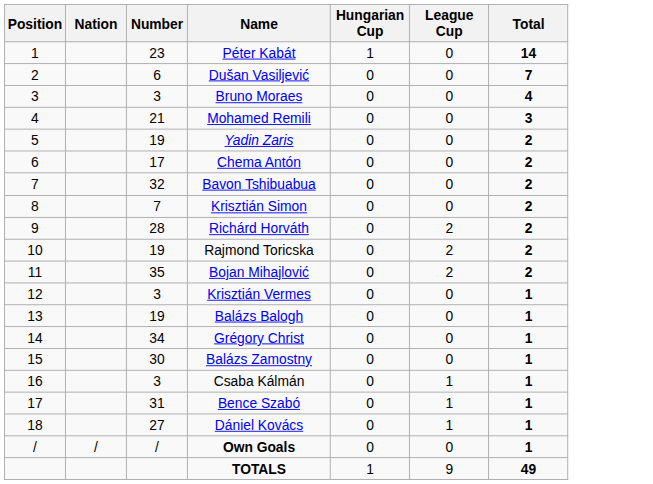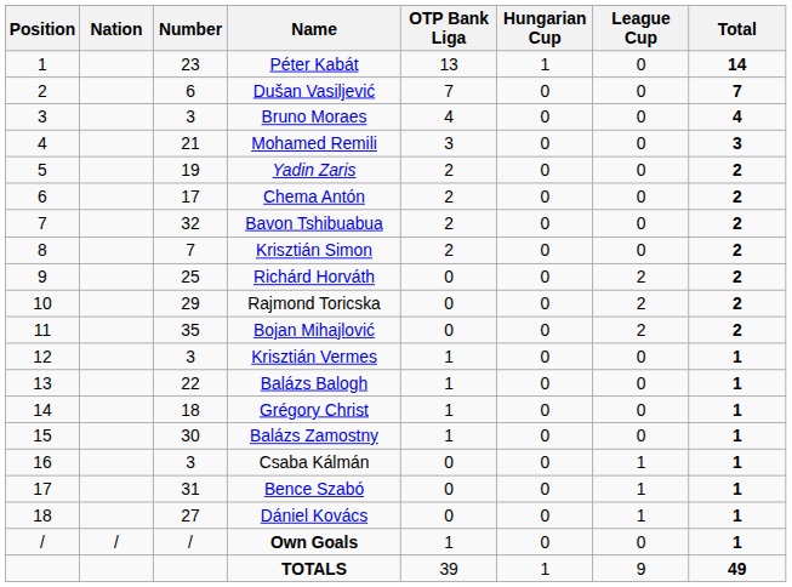+ column: OTP Bank Liga | 13 | 7 | 4 | 3 | 2 | 2 | 2 | 2 | 0 | 0 | 0 | 1 | 1 | 1 | 1 | 0 | 0 | 0 | 1 | 39
Richárd Horváth | Number: 28 -> 25
Rajmond Toricska | Number: 19 -> 29
Balázs Balogh | Number: 19 -> 22
Grégory Christ | Number: 34 -> 18
